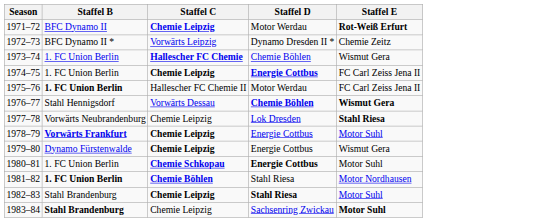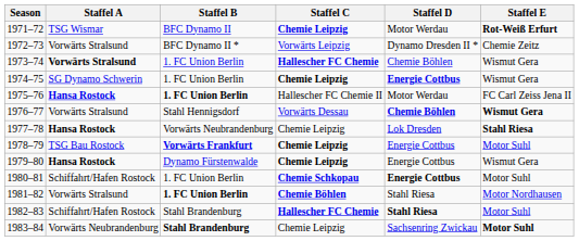+ column: Staffel A | TSG Wismar | Vorwärts Stralsund | Vorwärts Stralsund | SG Dynamo Schwerin | Hansa Rostock | Vorwärts Stralsund | Hansa Rostock | TSG Bau Rostock | Hansa Rostock | Schiffahrt/Hafen Rostock | Vorwärts Stralsund | Schiffahrt/Hafen Rostock | Vorwärts Neubrandenburg
1974–75 | Staffel E: FC Carl Zeiss Jena II -> Wismut Gera
1982–83 | Staffel C: Chemie Leipzig -> Hallescher FC Chemie
